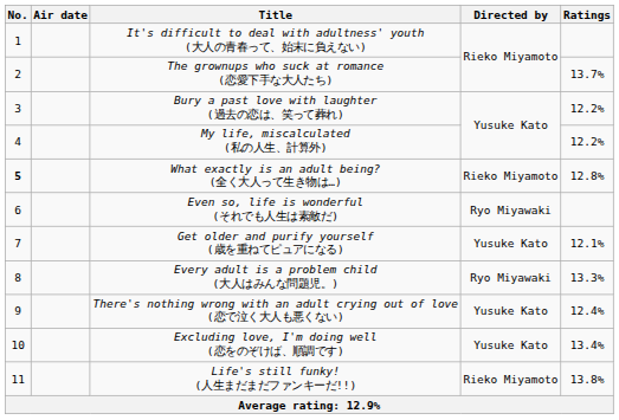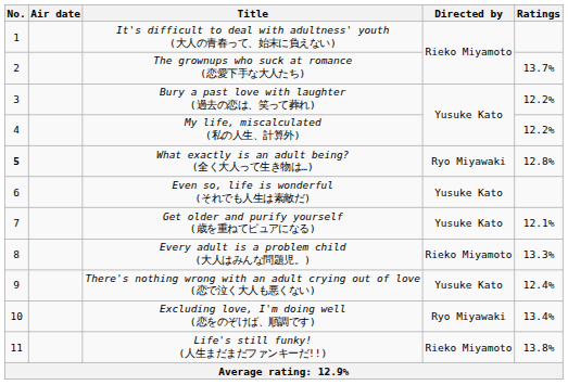What exactly is an adult being? (全く大人って生き物は…) | Directed by: Rieko Miyamoto -> Ryo Miyawaki
Even so, life is wonderful (それでも人生は素敵だ) | Directed by: Ryo Miyawaki -> Yusuke Kato
Every adult is a problem child (大人はみんな問題児。) | Directed by: Ryo Miyawaki -> Rieko Miyamoto
Excluding love, I'm doing well (恋をのぞけば、順調です) | Directed by: Yusuke Kato -> Ryo Miyawaki
